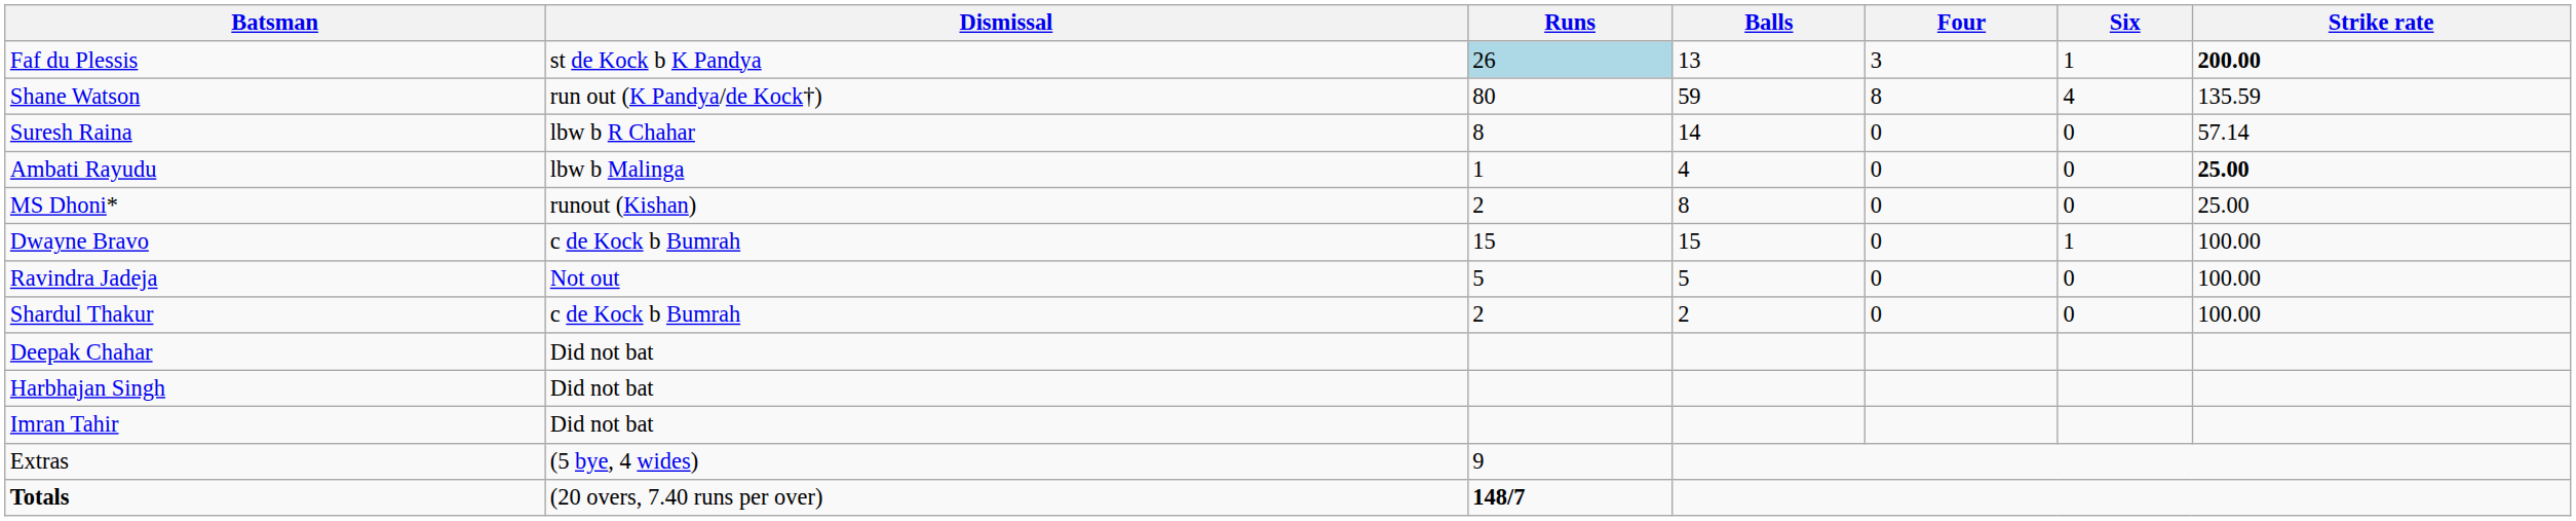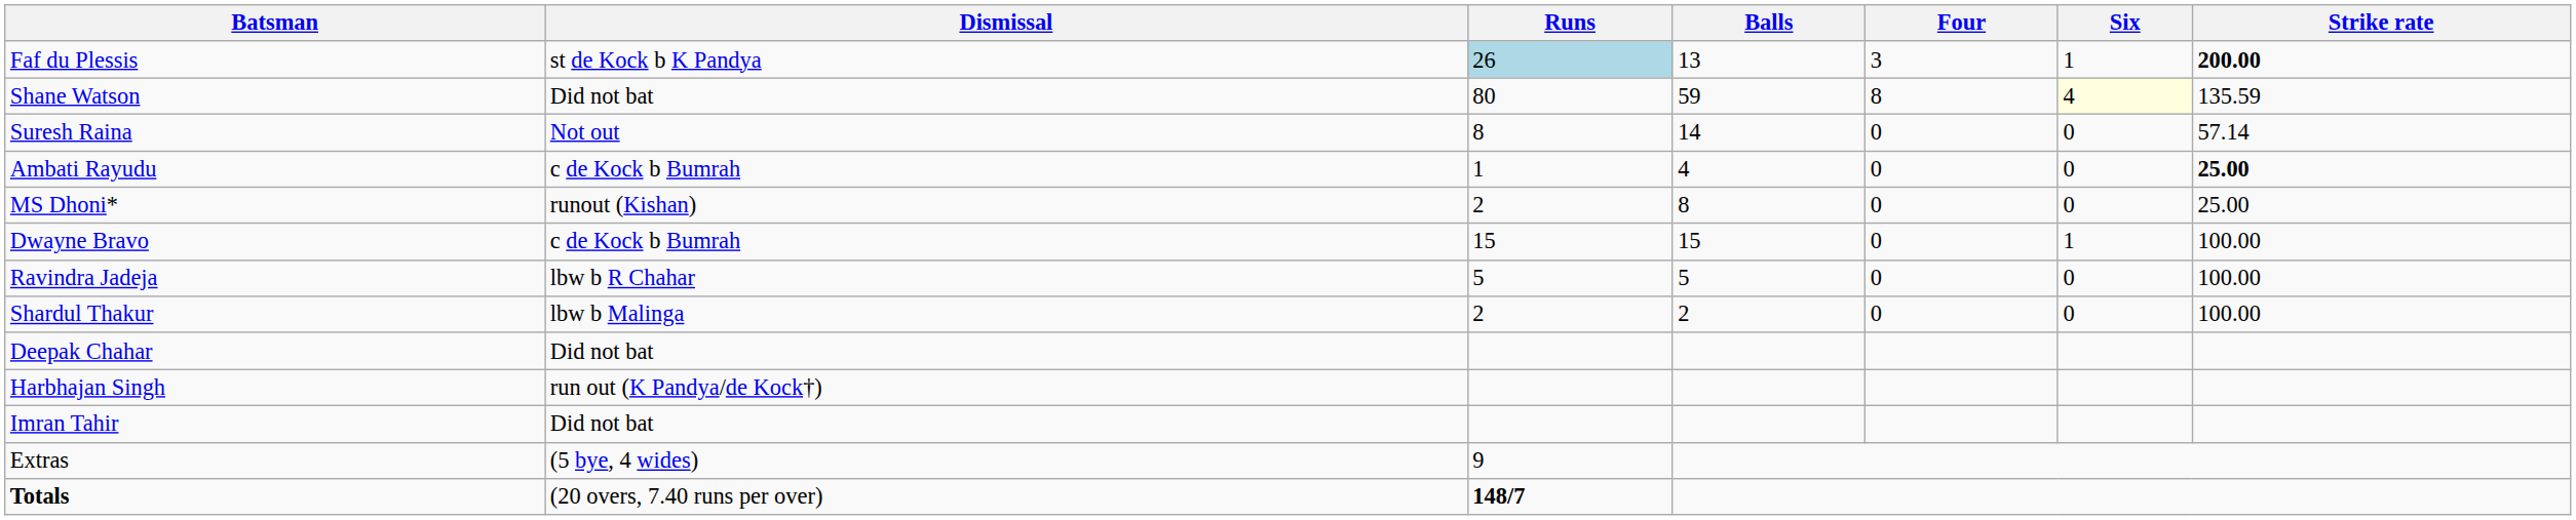Shane Watson | Dismissal: run out (K Pandya/de Kock†) -> Did not bat
Shane Watson | Six: no background -> lightyellow background
Suresh Raina | Dismissal: lbw b R Chahar -> Not out
Ambati Rayudu | Dismissal: lbw b Malinga -> c de Kock b Bumrah
Ravindra Jadeja | Dismissal: Not out -> lbw b R Chahar
Shardul Thakur | Dismissal: c de Kock b Bumrah -> lbw b Malinga
Harbhajan Singh | Dismissal: Did not bat -> run out (K Pandya/de Kock†)
